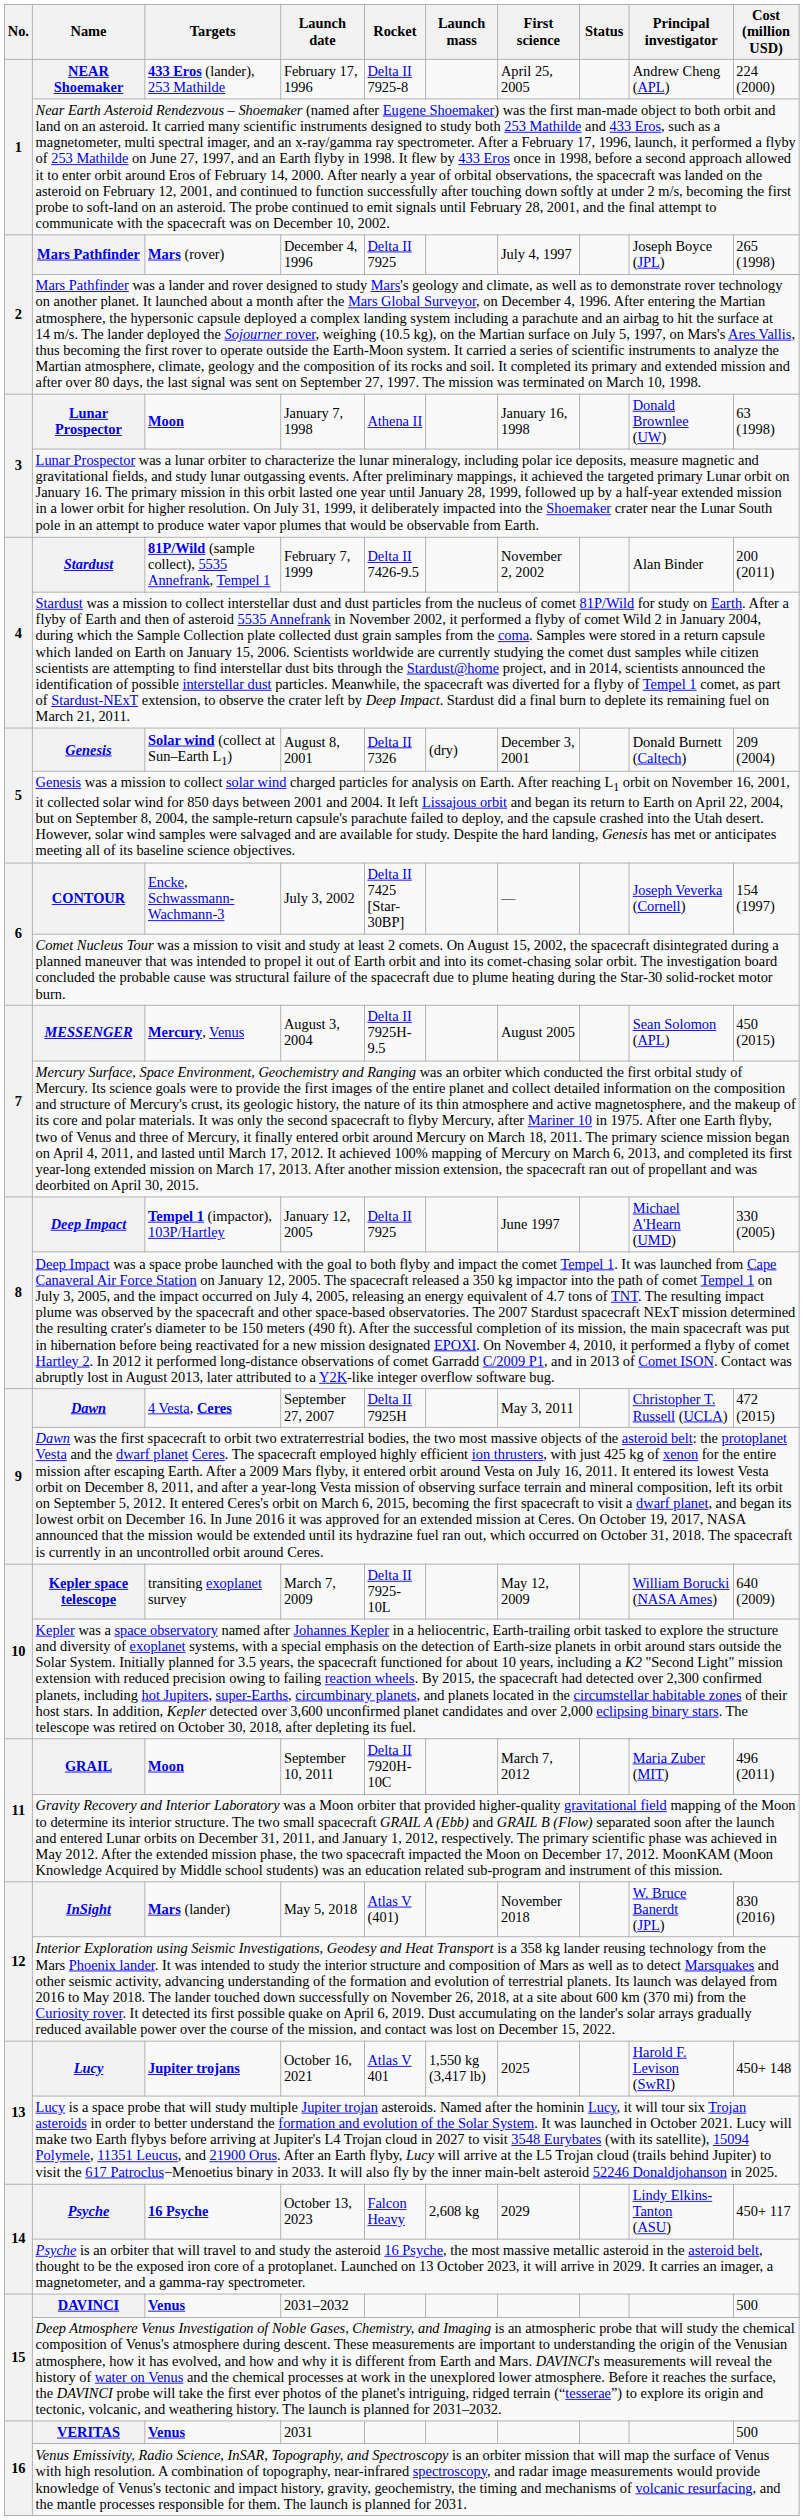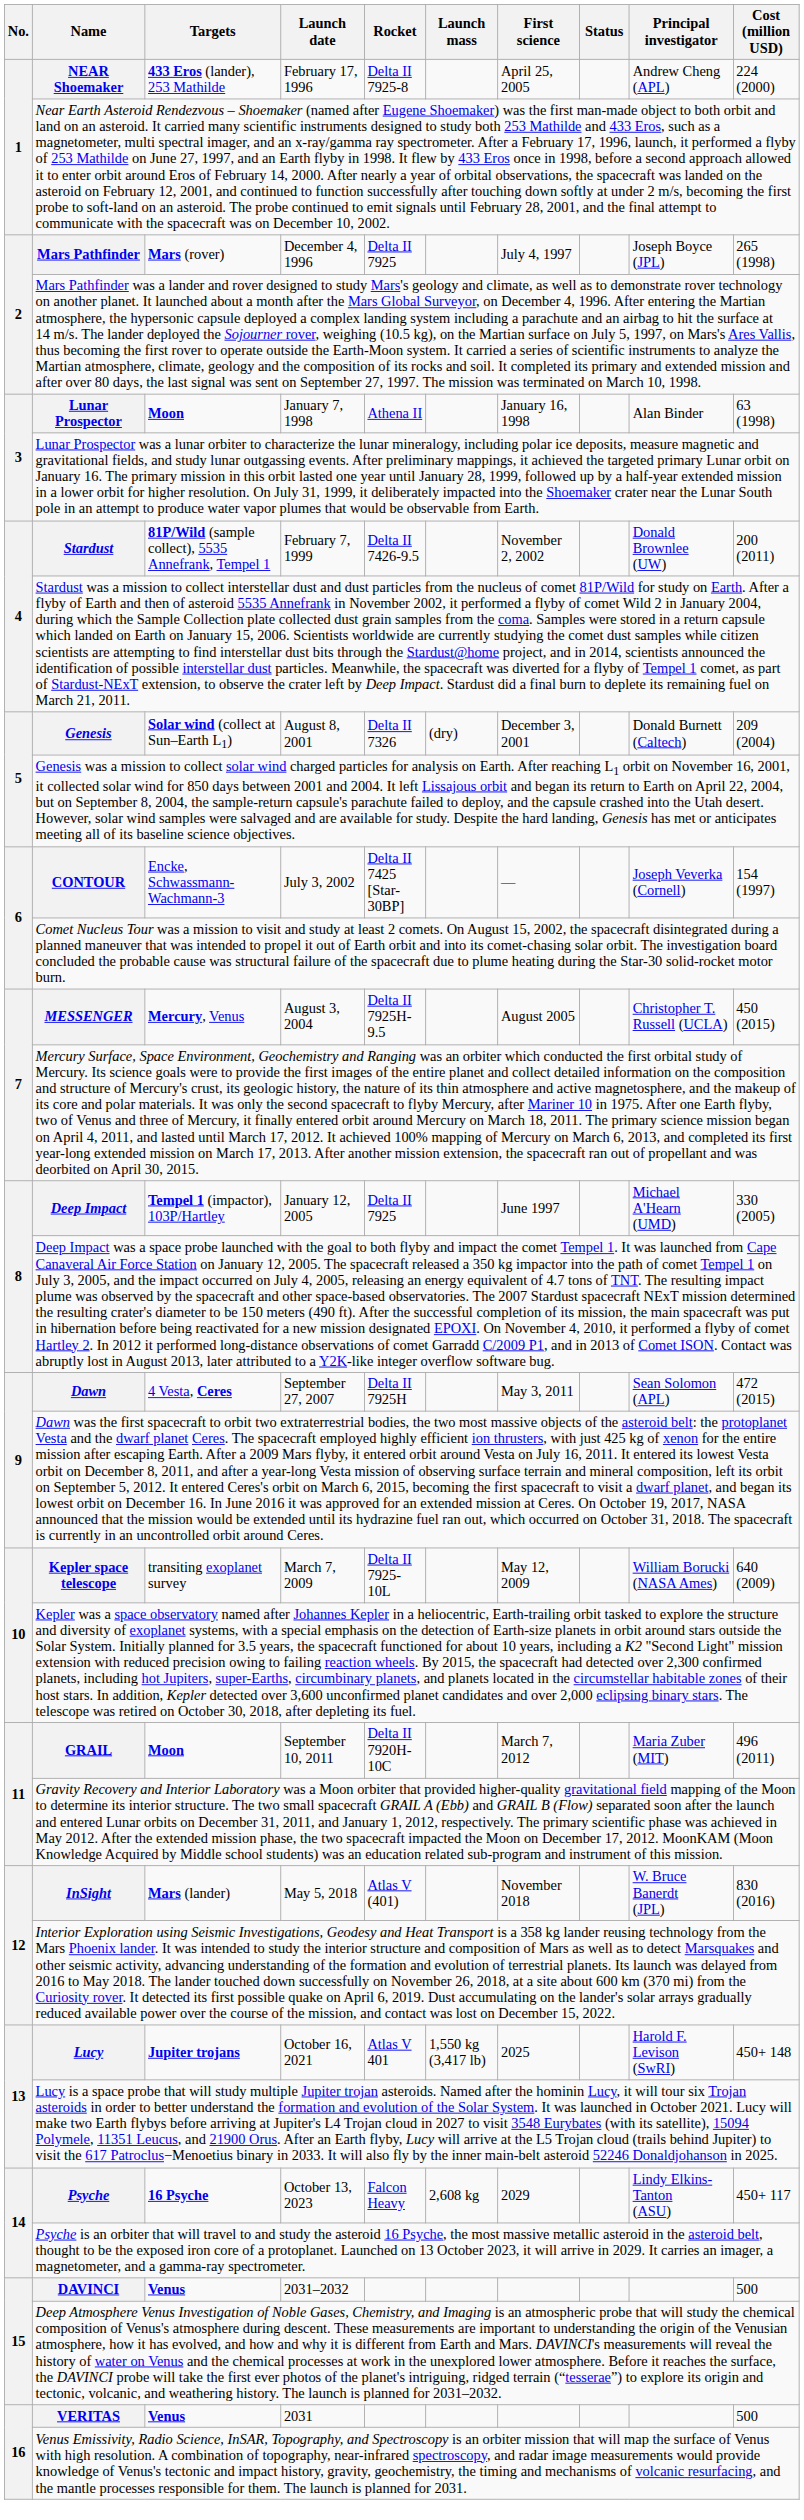Lunar Prospector | Principal investigator: Donald Brownlee (UW) -> Alan Binder
Stardust | Principal investigator: Alan Binder -> Donald Brownlee (UW)
MESSENGER | Principal investigator: Sean Solomon (APL) -> Christopher T. Russell (UCLA)
Dawn | Principal investigator: Christopher T. Russell (UCLA) -> Sean Solomon (APL)
